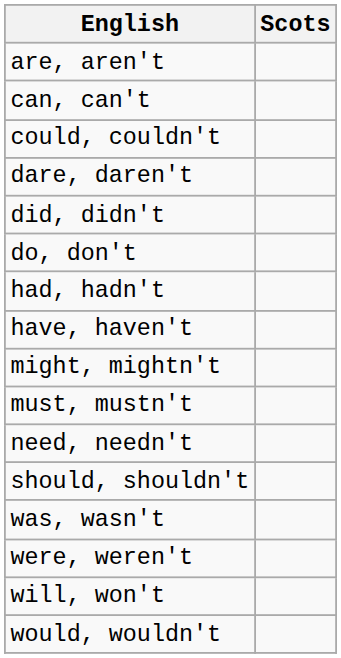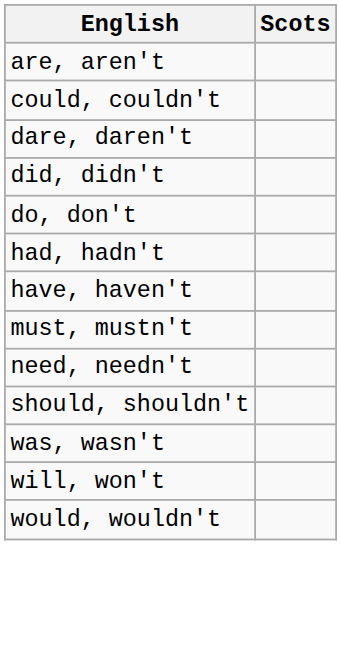- row: can, can't
- row: might, mightn't
- row: were, weren't
